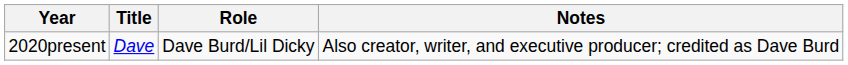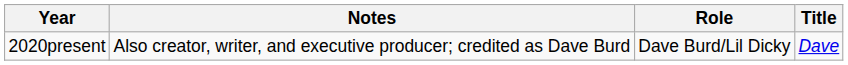columns swapped: Title <-> Notes
